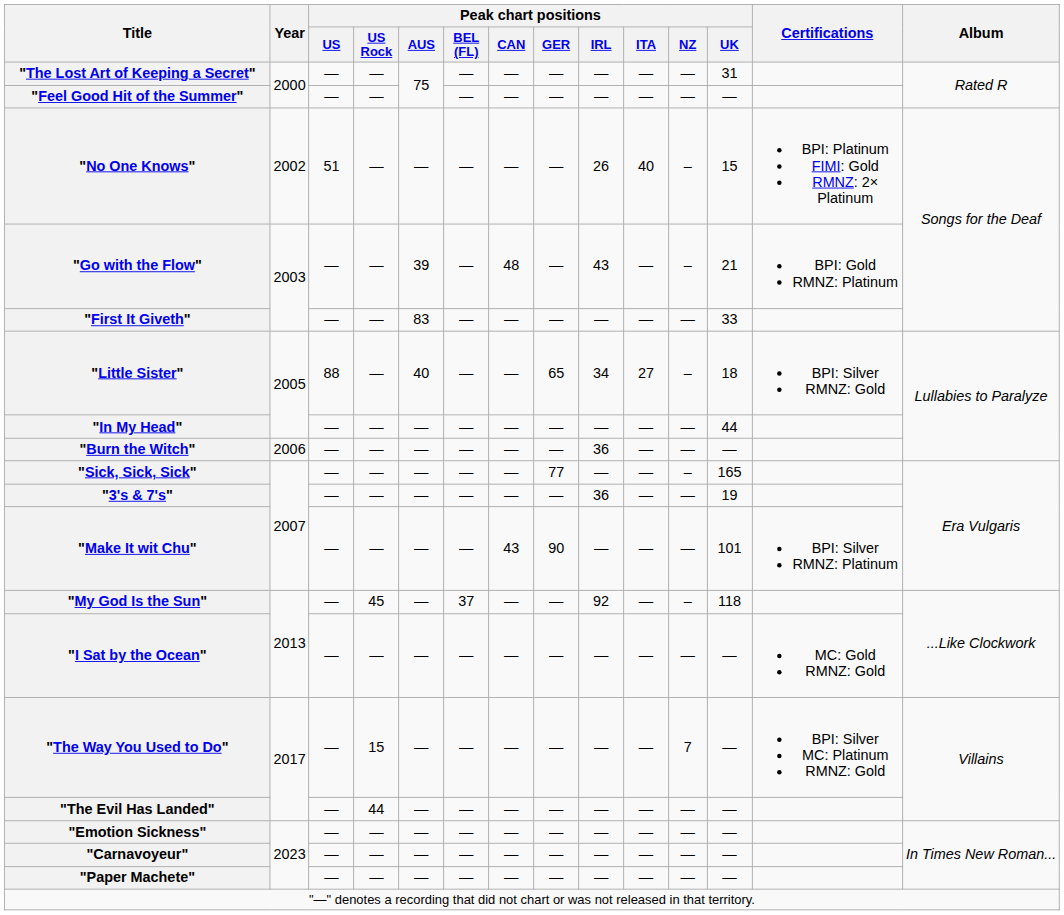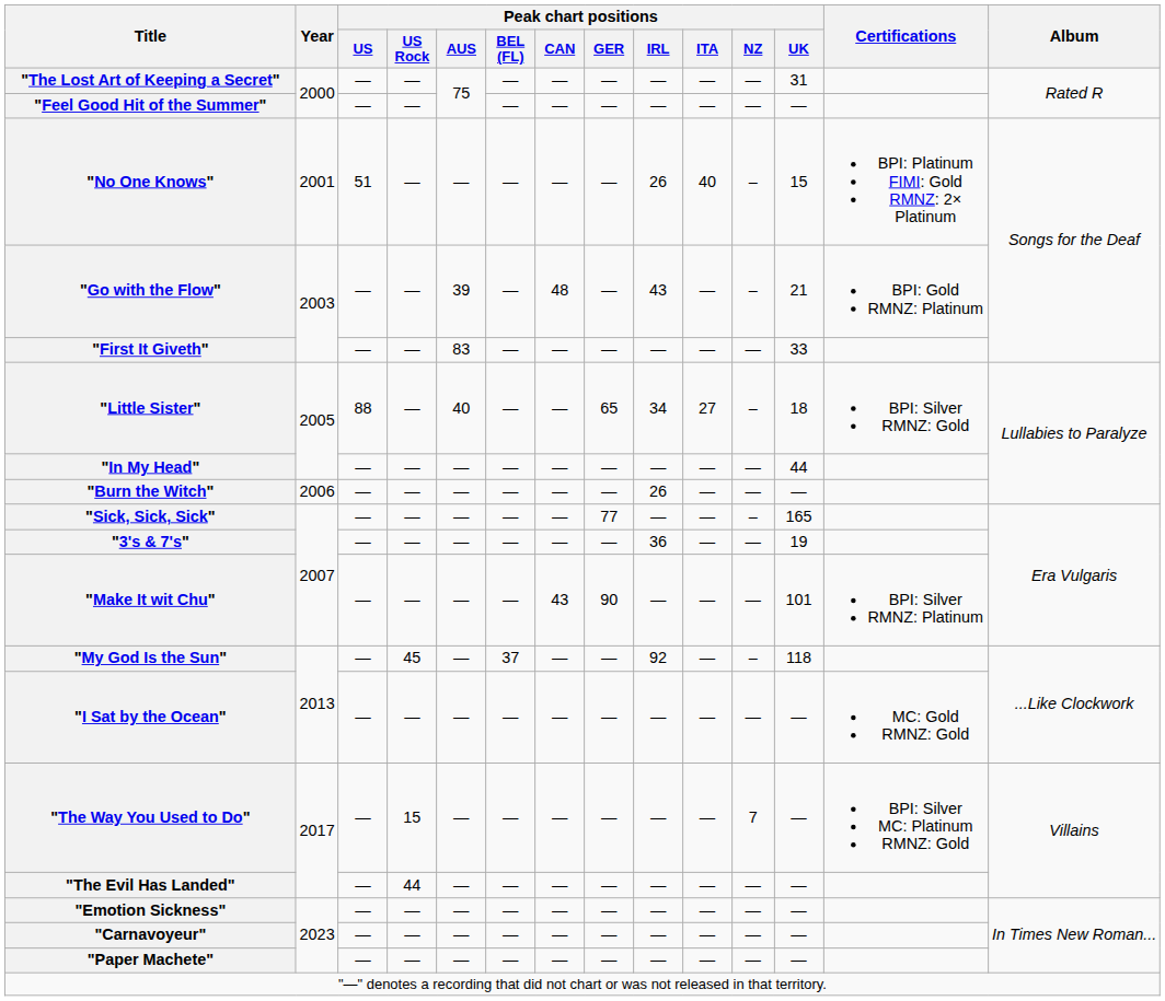"No One Knows" | Year: 2002 -> 2001
"Burn the Witch" | Peak chart positions / IRL: 36 -> 26
